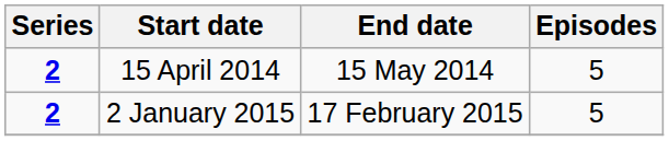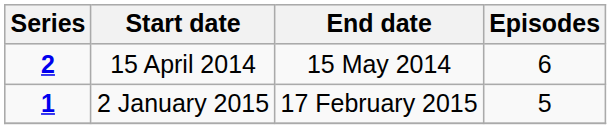15 April 2014 | Episodes: 5 -> 6
2 January 2015 | Series: 2 -> 1
